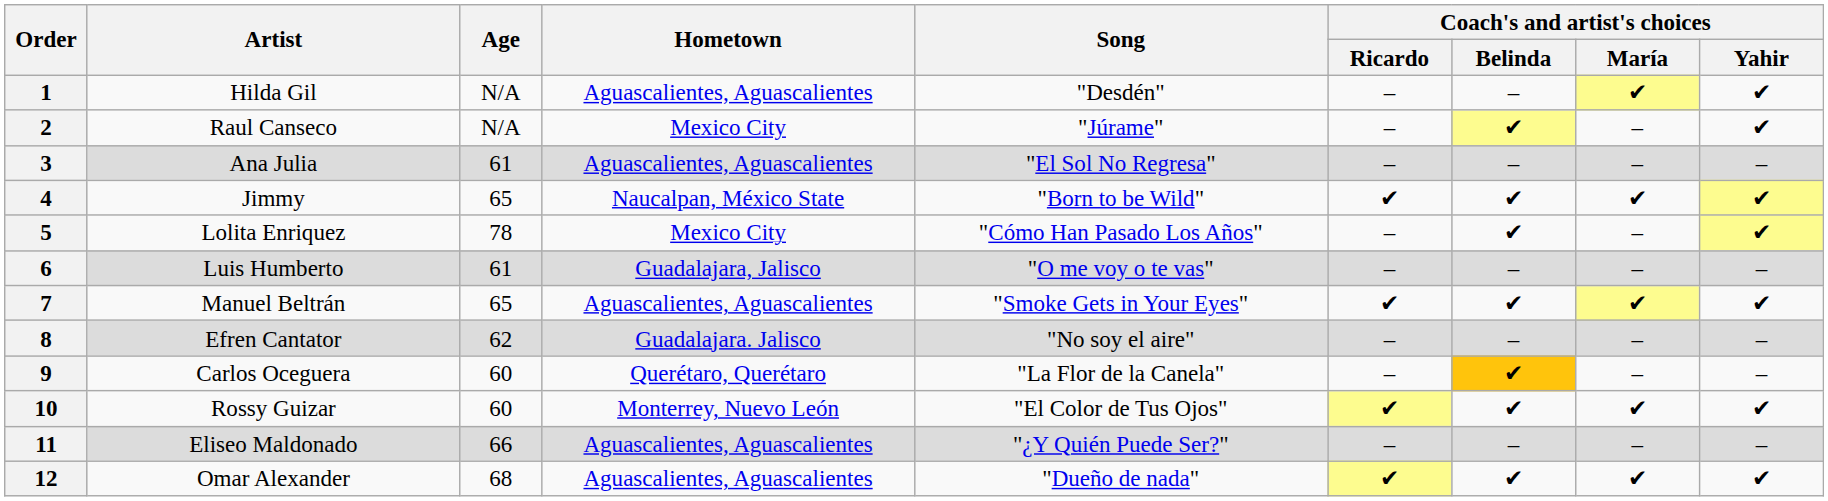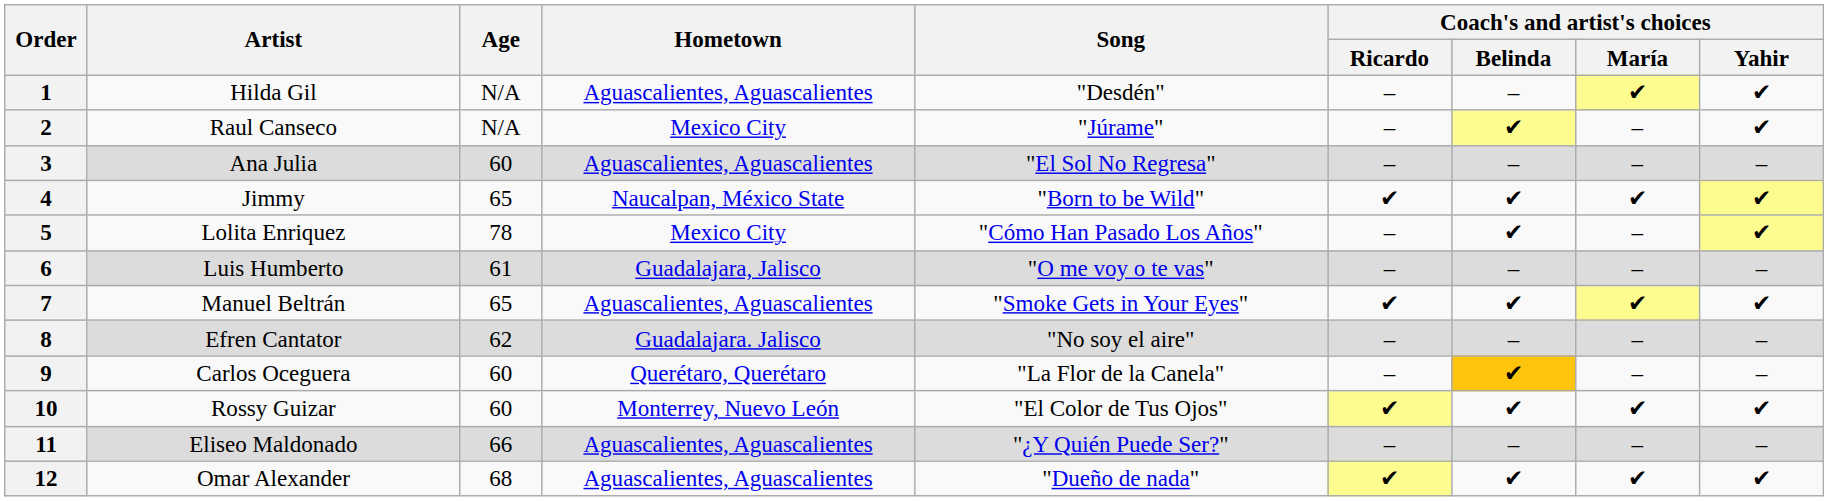3 | Age: 61 -> 60
